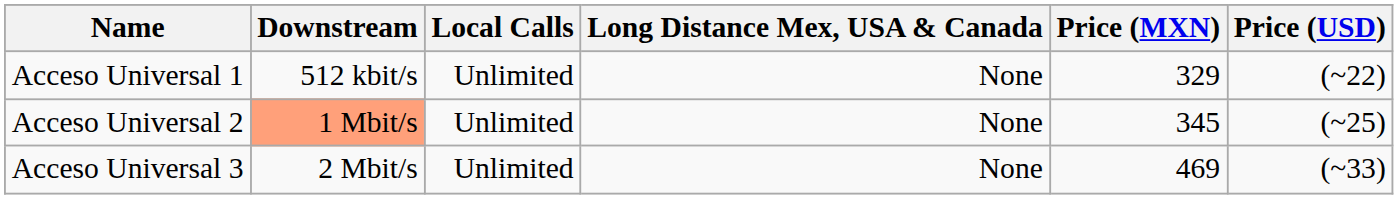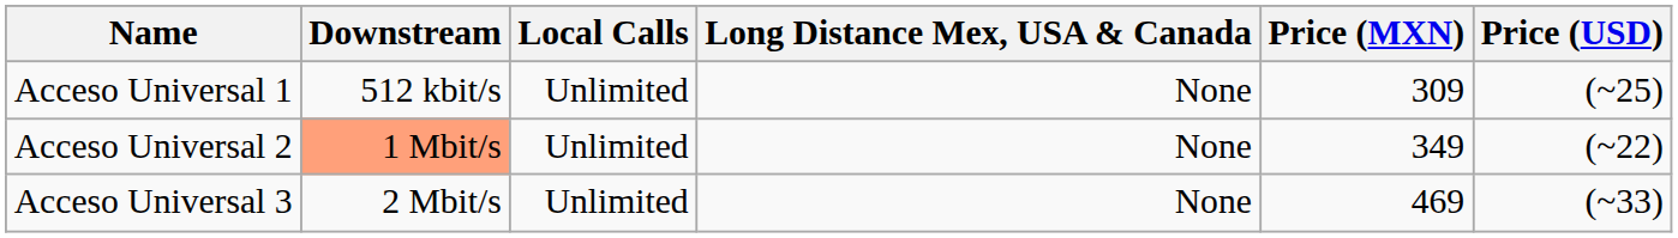Acceso Universal 1 | Price (MXN): 329 -> 309
Acceso Universal 1 | Price (USD): (~22) -> (~25)
Acceso Universal 2 | Price (MXN): 345 -> 349
Acceso Universal 2 | Price (USD): (~25) -> (~22)
